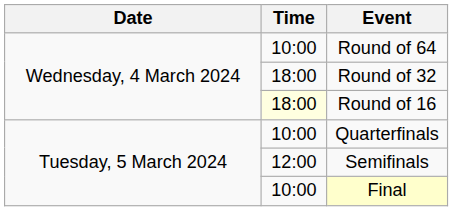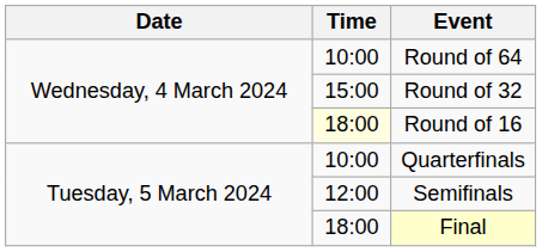Round of 32 | Time: 18:00 -> 15:00
Final | Time: 10:00 -> 18:00
